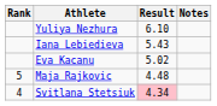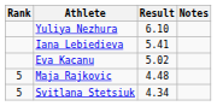Iana Lebiedieva | Result: 5.43 -> 5.41
Svitlana Stetsiuk | Rank: 4 -> 5
Svitlana Stetsiuk | Result: pink background -> no background
